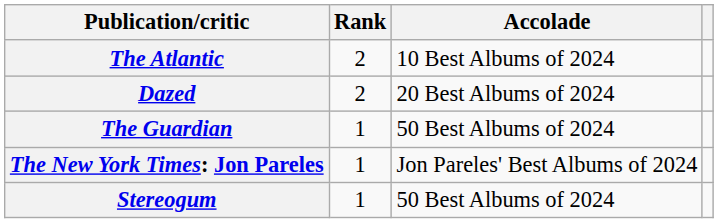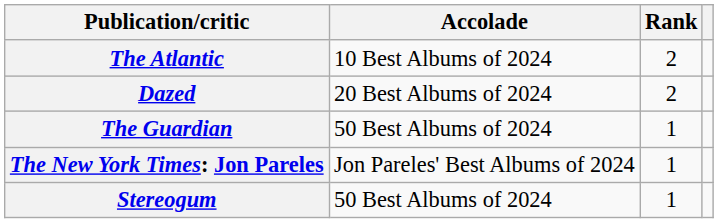columns swapped: Accolade <-> Rank
